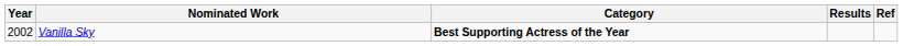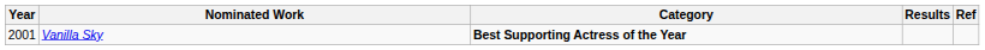Vanilla Sky | Year: 2002 -> 2001
